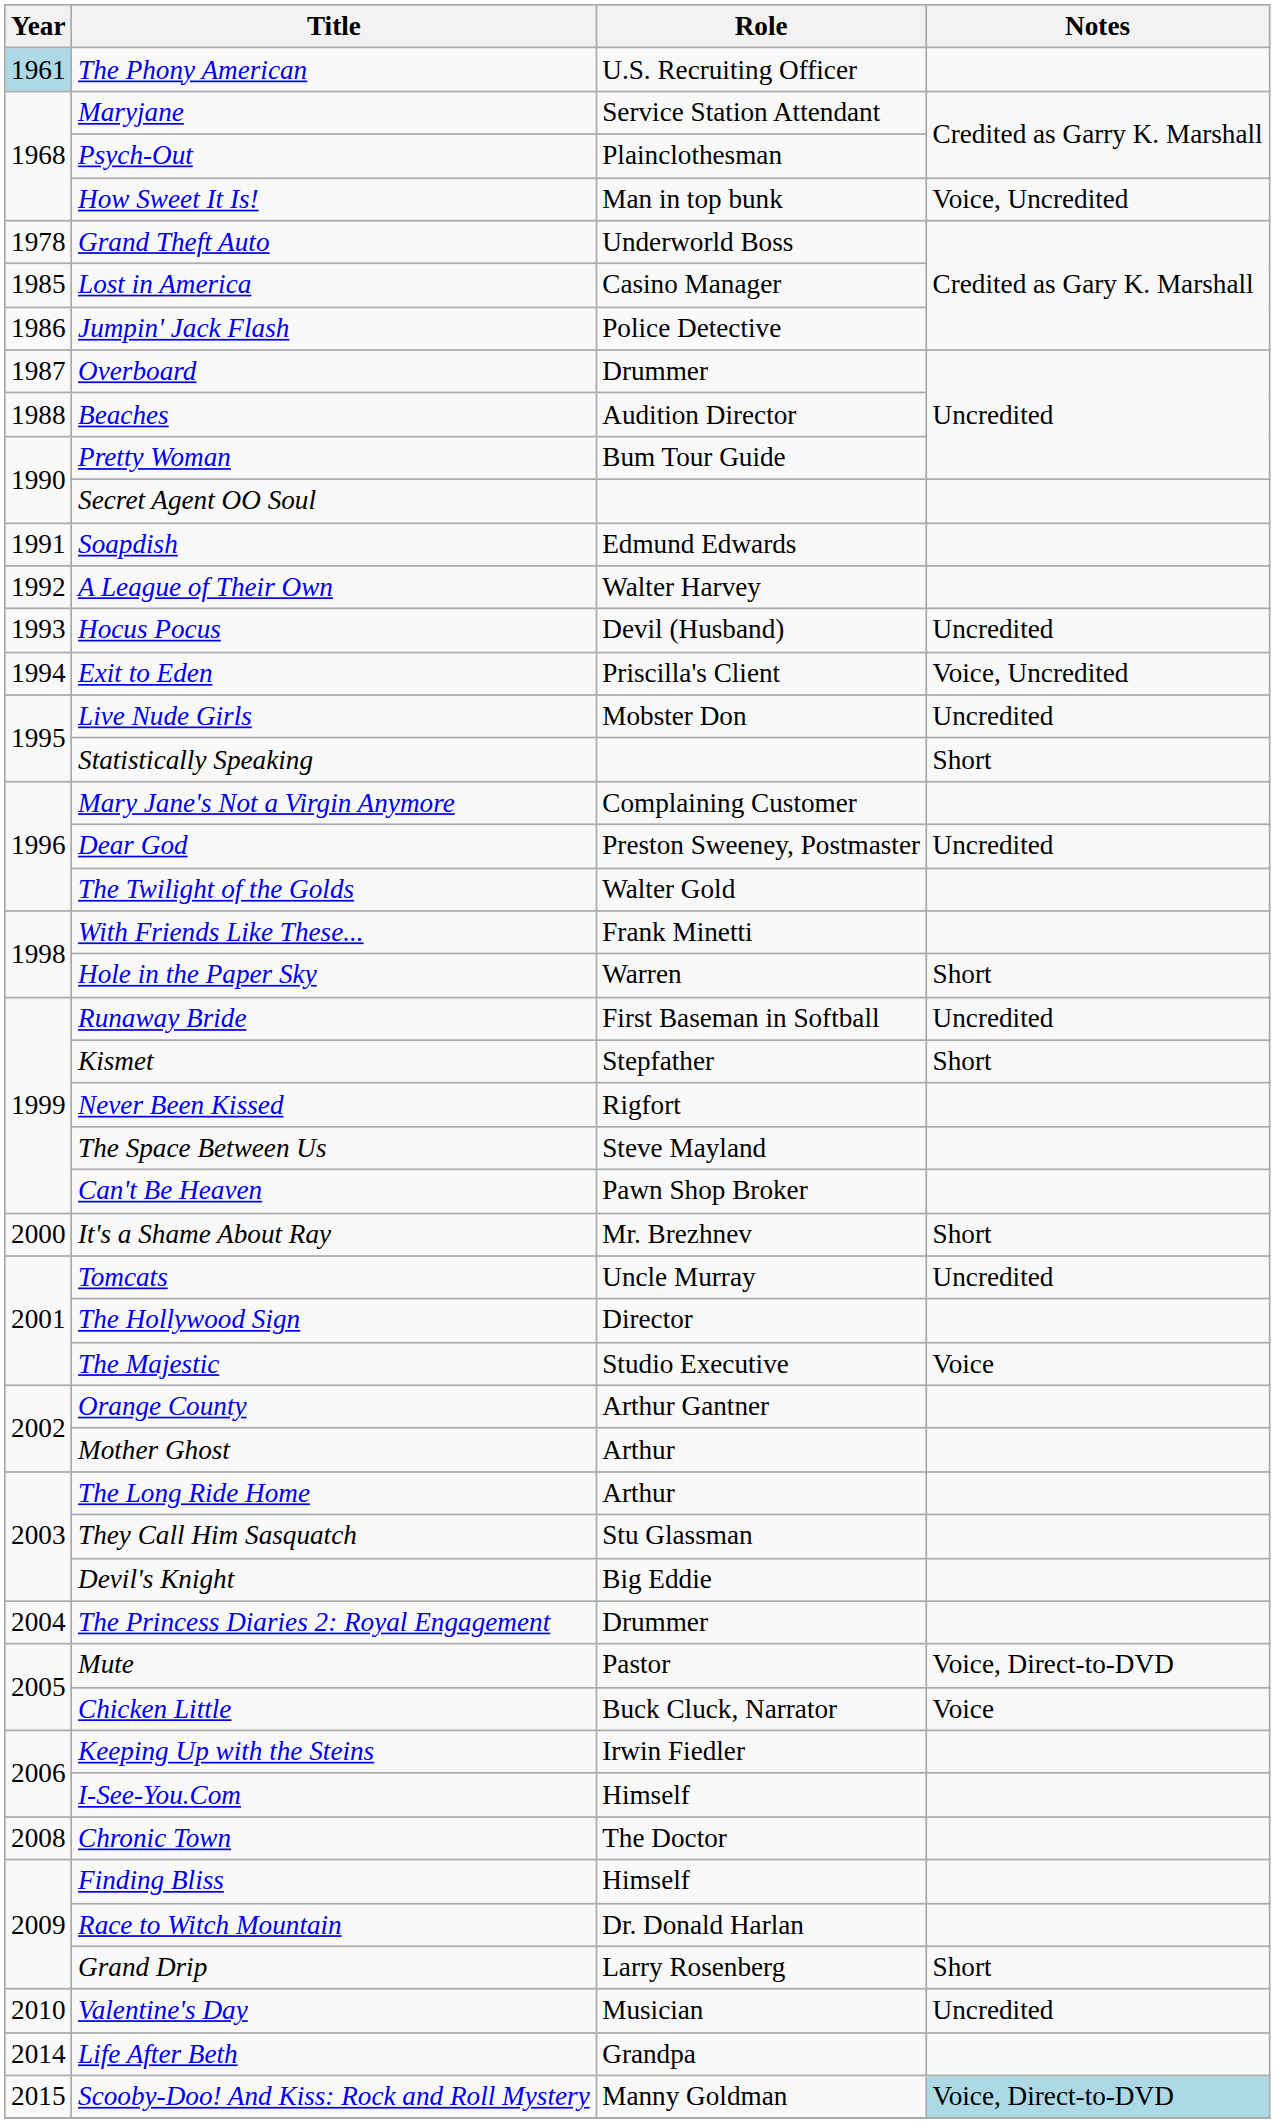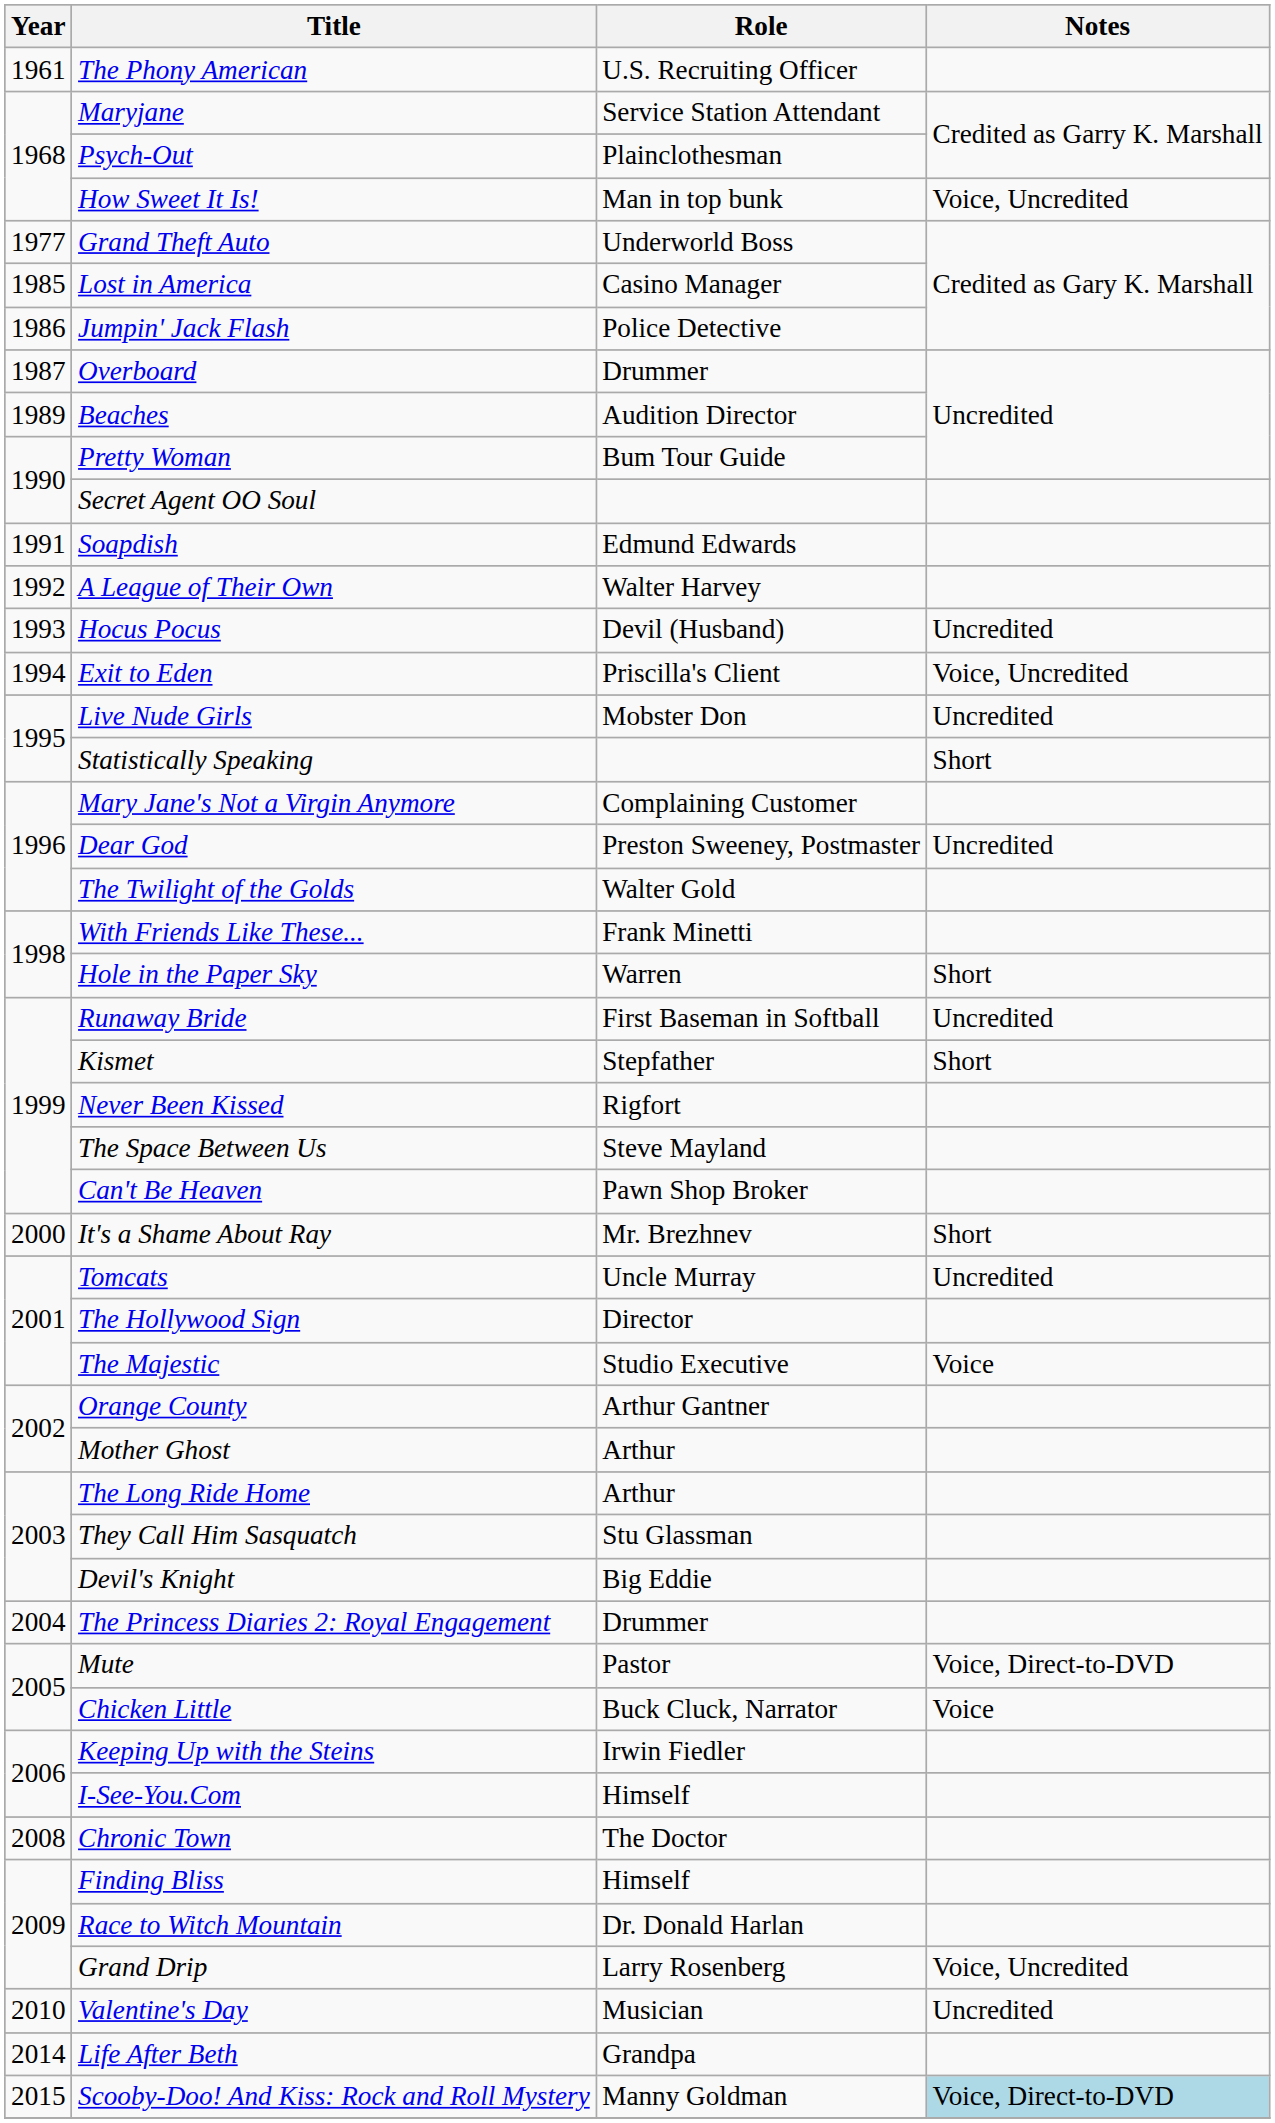The Phony American | Year: lightblue background -> no background
Grand Theft Auto | Year: 1978 -> 1977
Beaches | Year: 1988 -> 1989
Grand Drip | Notes: Short -> Voice, Uncredited
